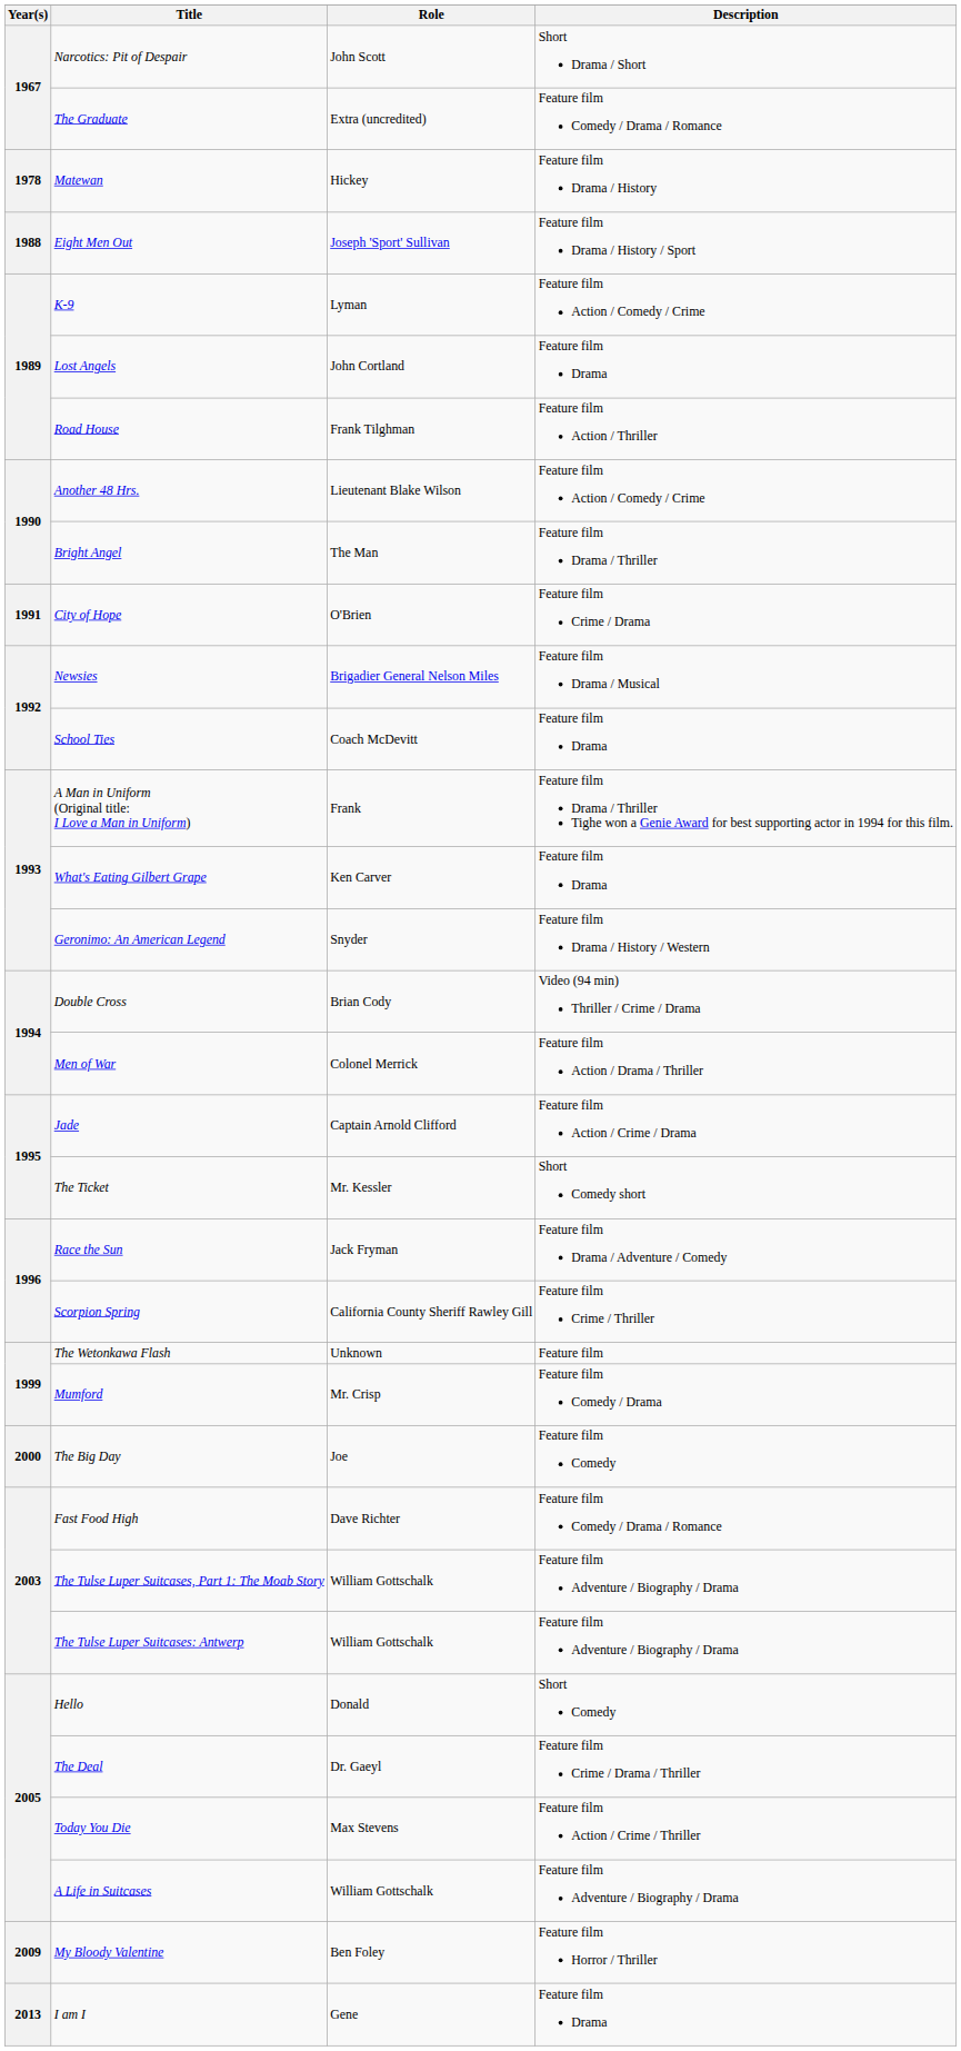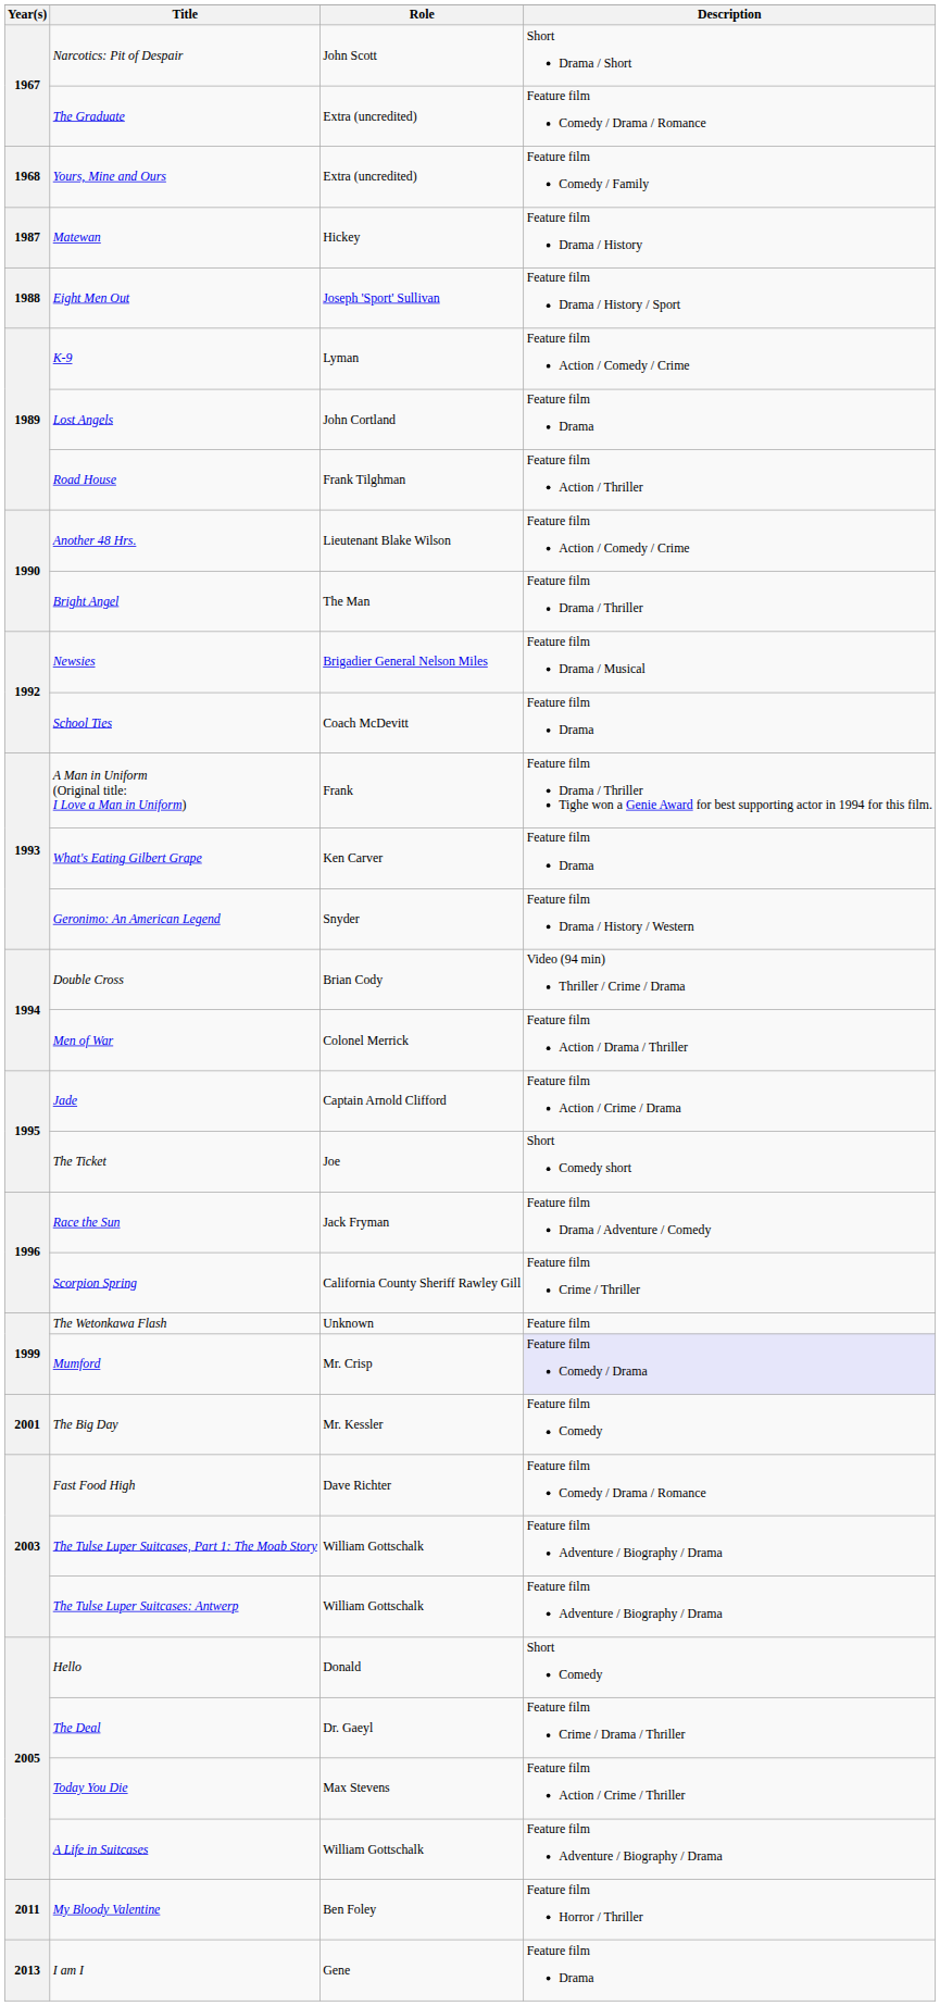+ row: 1968 | Yours, Mine and Ours | Extra (uncredited) | Feature film Comedy / Family
Matewan | Year(s): 1978 -> 1987
- row: 1991 | City of Hope | O'Brien | Feature film Crime / Drama
The Ticket | Role: Mr. Kessler -> Joe
Mumford | Description: no background -> lavender background
The Big Day | Year(s): 2000 -> 2001
The Big Day | Role: Joe -> Mr. Kessler
My Bloody Valentine | Year(s): 2009 -> 2011
